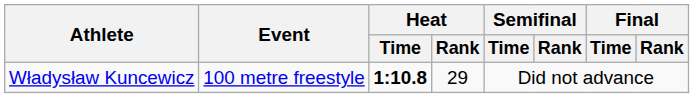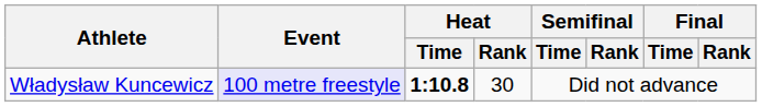Władysław Kuncewicz | Event: no background -> lavender background
Władysław Kuncewicz | Heat / Rank: 29 -> 30
